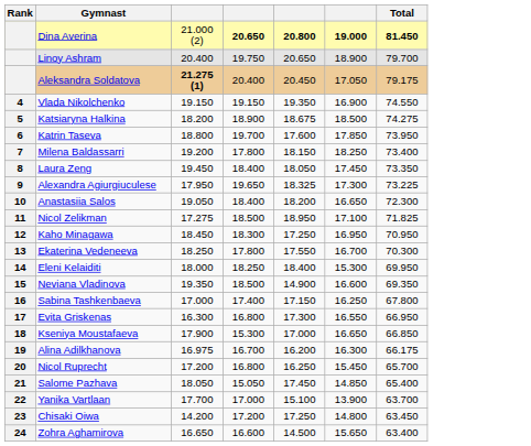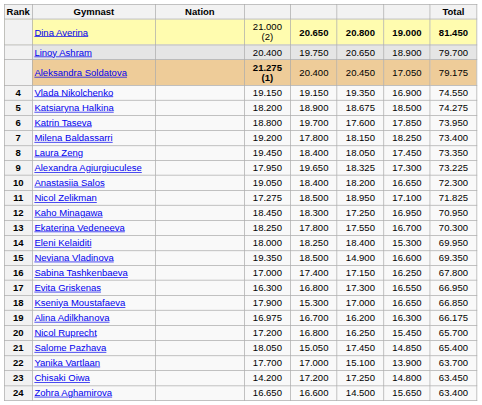+ column: Nation
